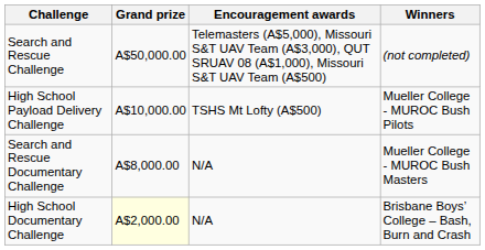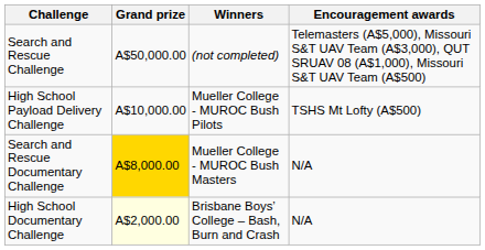columns swapped: Winners <-> Encouragement awards
Search and Rescue Documentary Challenge | Grand prize: no background -> gold background
